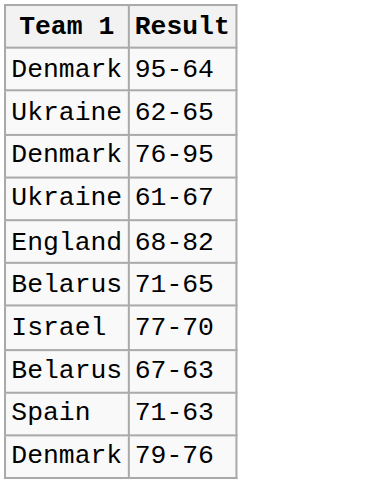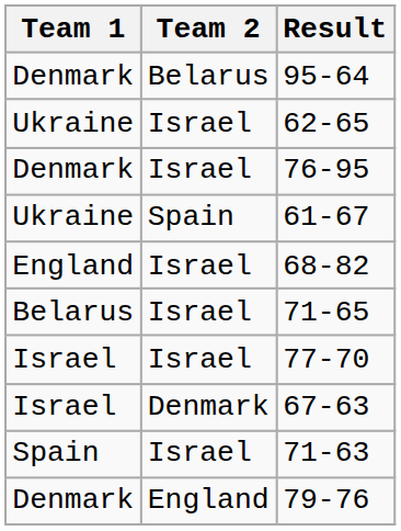+ column: Team 2 | Belarus | Israel | Israel | Spain | Israel | Israel | Israel | Denmark | Israel | England
67-63 | Team 1: Belarus -> Israel
